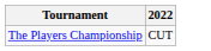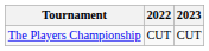+ column: 2023 | CUT
